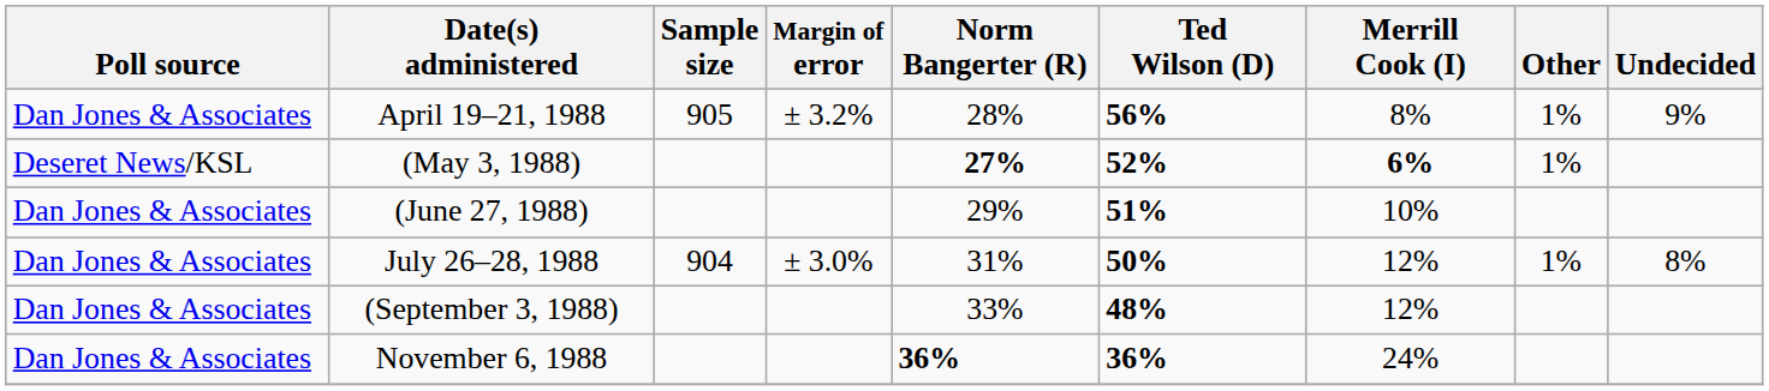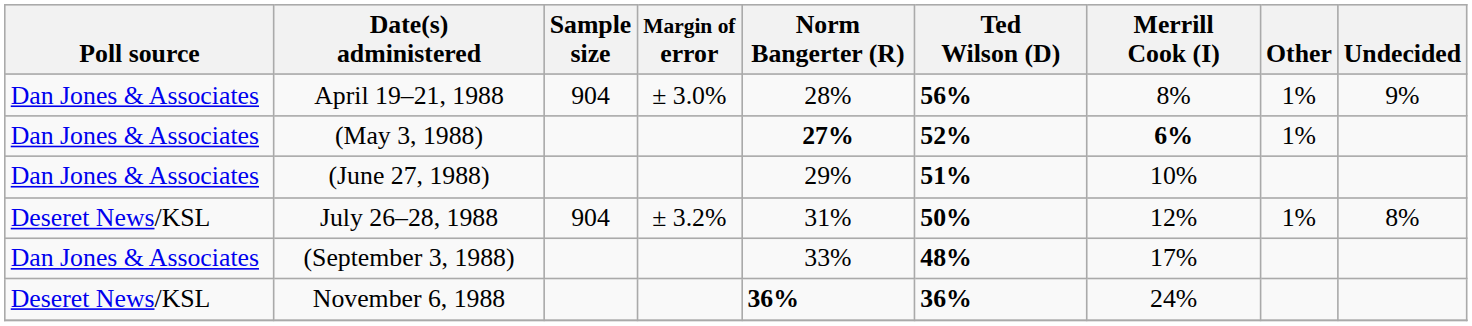April 19–21, 1988 | Sample size: 905 -> 904
April 19–21, 1988 | Margin of error: ± 3.2% -> ± 3.0%
(May 3, 1988) | Poll source: Deseret News/KSL -> Dan Jones & Associates
July 26–28, 1988 | Poll source: Dan Jones & Associates -> Deseret News/KSL
July 26–28, 1988 | Margin of error: ± 3.0% -> ± 3.2%
(September 3, 1988) | Merrill Cook (I): 12% -> 17%
November 6, 1988 | Poll source: Dan Jones & Associates -> Deseret News/KSL
